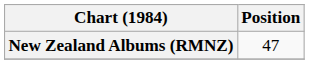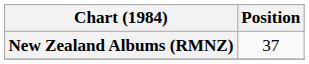New Zealand Albums (RMNZ) | Position: 47 -> 37
